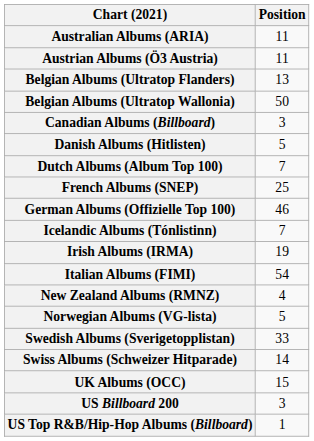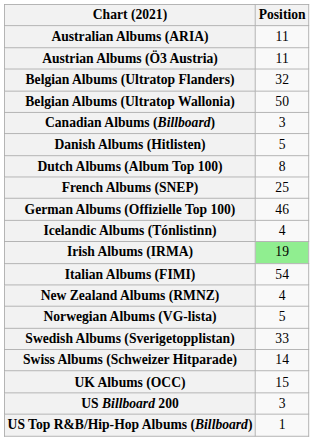Belgian Albums (Ultratop Flanders) | Position: 13 -> 32
Dutch Albums (Album Top 100) | Position: 7 -> 8
Icelandic Albums (Tónlistinn) | Position: 7 -> 4
Irish Albums (IRMA) | Position: no background -> lightgreen background
